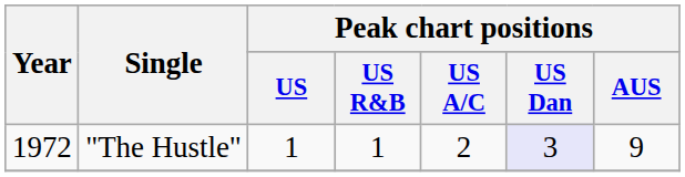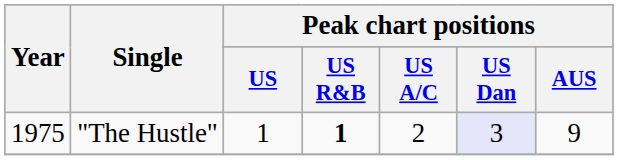"The Hustle" | Year: 1972 -> 1975
"The Hustle" | Peak chart positions / US R&B: normal -> bold
